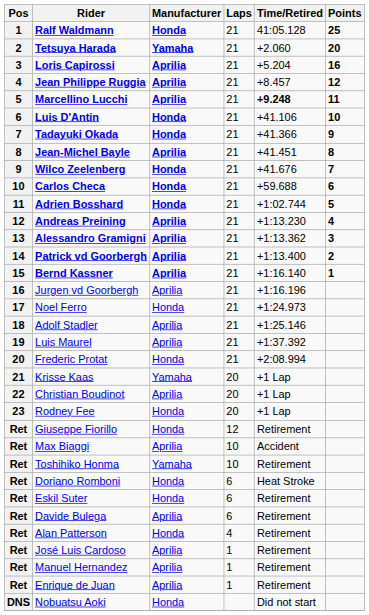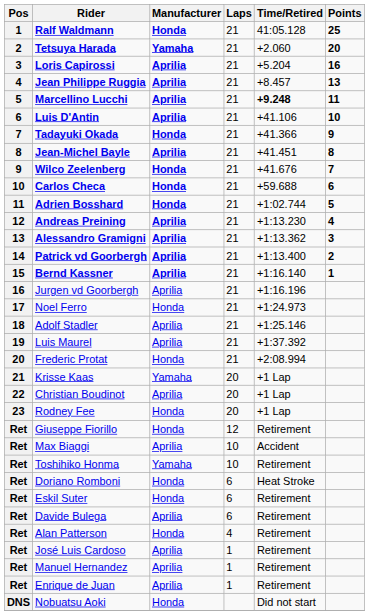Jean Philippe Ruggia | Points: 12 -> 13
Luis D'Antin | Manufacturer: Honda -> Aprilia
